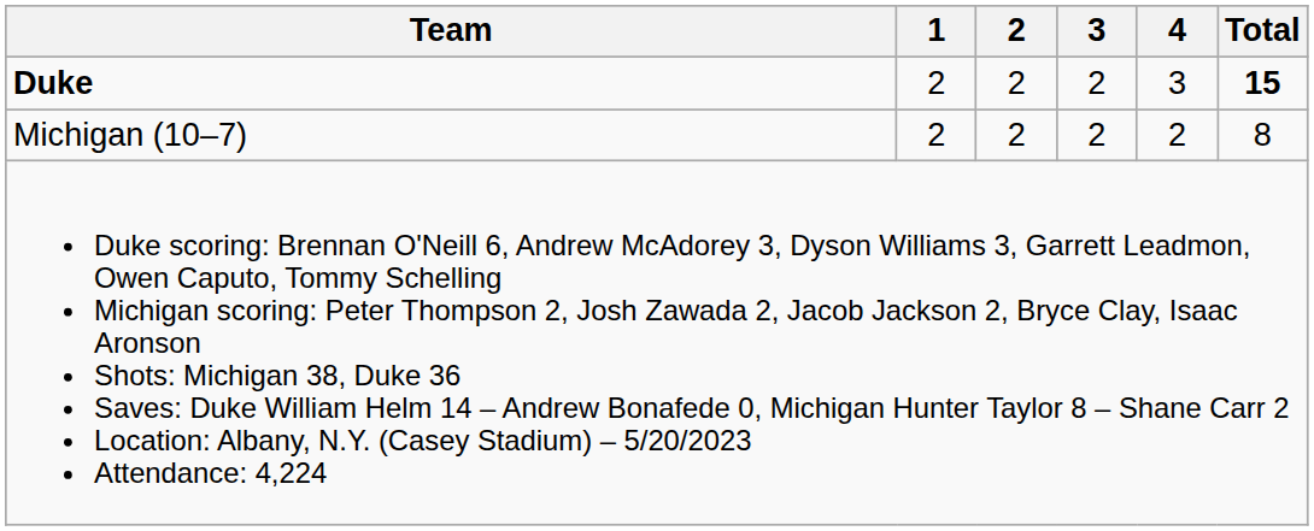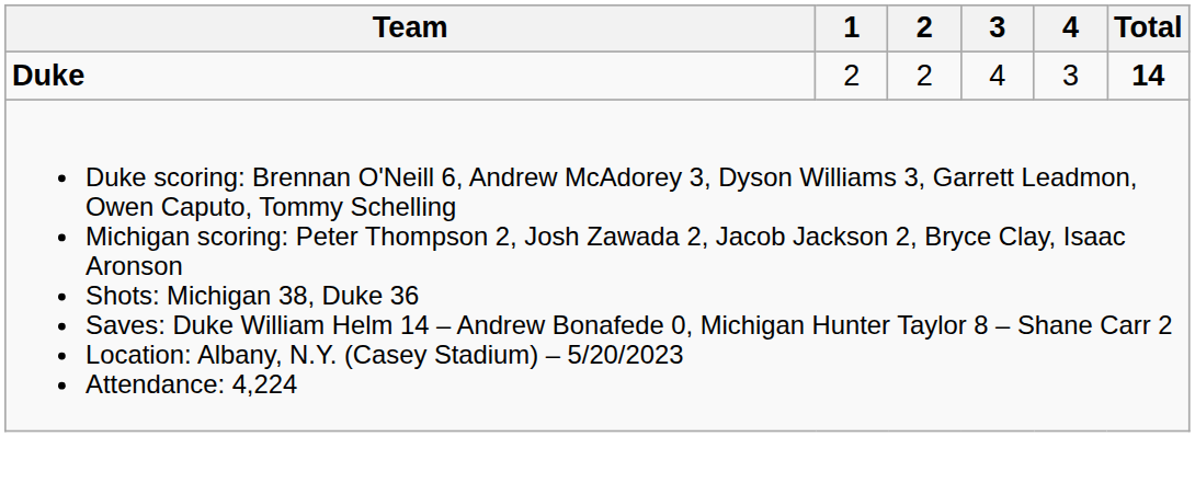Duke | 3: 2 -> 4
Duke | Total: 15 -> 14
- row: Michigan (10–7) | 2 | 2 | 2 | 2 | 8
